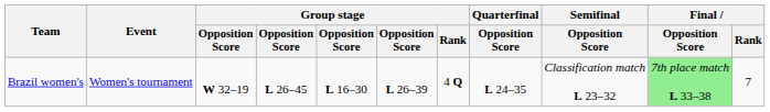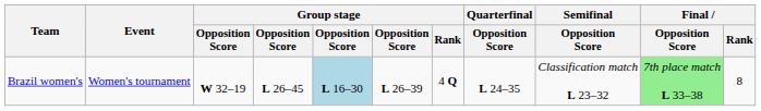Brazil women's | column 5: no background -> lightblue background
Brazil women's | Final / Rank: 7 -> 8
